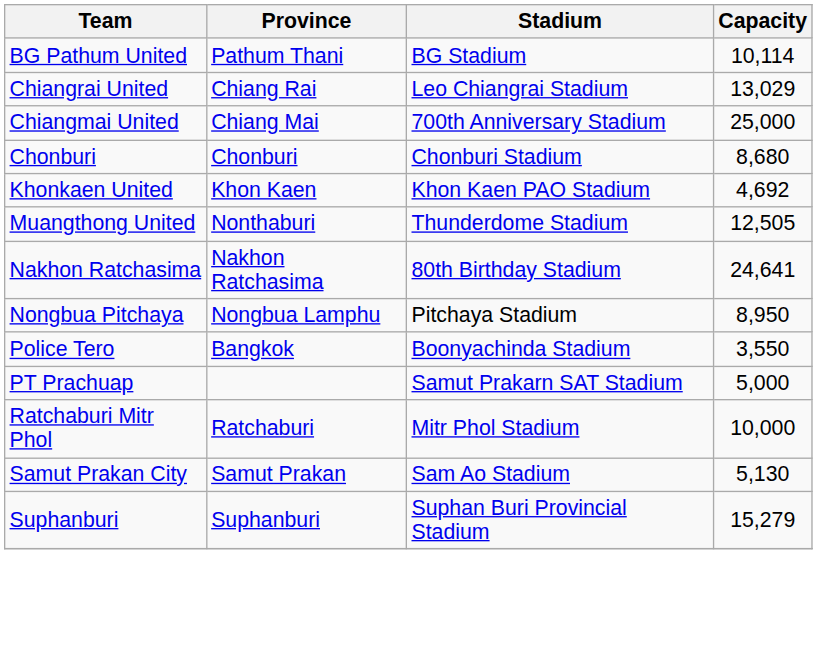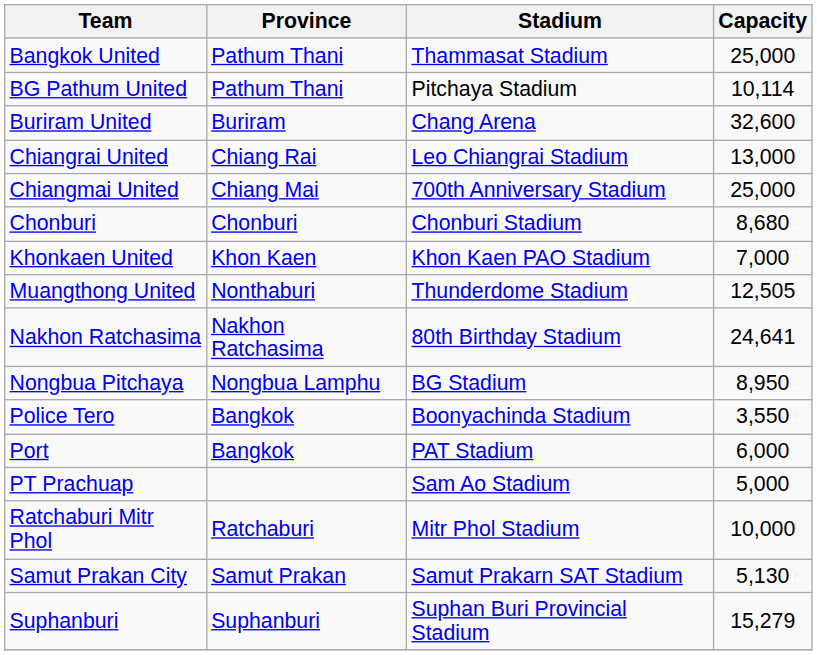+ row: Bangkok United | Pathum Thani | Thammasat Stadium | 25,000
BG Pathum United | Stadium: BG Stadium -> Pitchaya Stadium
+ row: Buriram United | Buriram | Chang Arena | 32,600
Chiangrai United | Capacity: 13,029 -> 13,000
Khonkaen United | Capacity: 4,692 -> 7,000
Nongbua Pitchaya | Stadium: Pitchaya Stadium -> BG Stadium
+ row: Port | Bangkok | PAT Stadium | 6,000
PT Prachuap | Stadium: Samut Prakarn SAT Stadium -> Sam Ao Stadium
Samut Prakan City | Stadium: Sam Ao Stadium -> Samut Prakarn SAT Stadium
